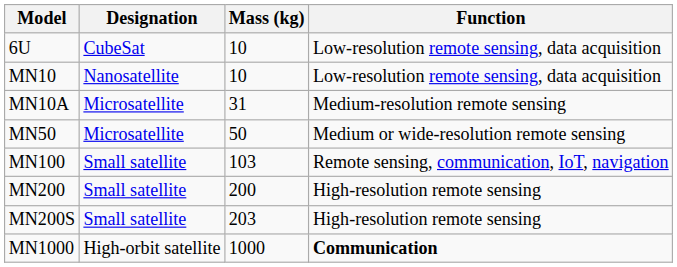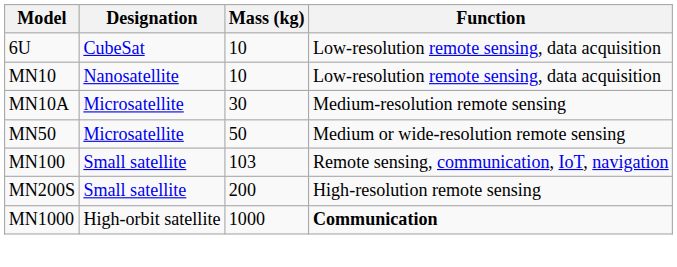MN10A | Mass (kg): 31 -> 30
- row: MN200 | Small satellite | 200 | High-resolution remote sensing
MN200S | Mass (kg): 203 -> 200
